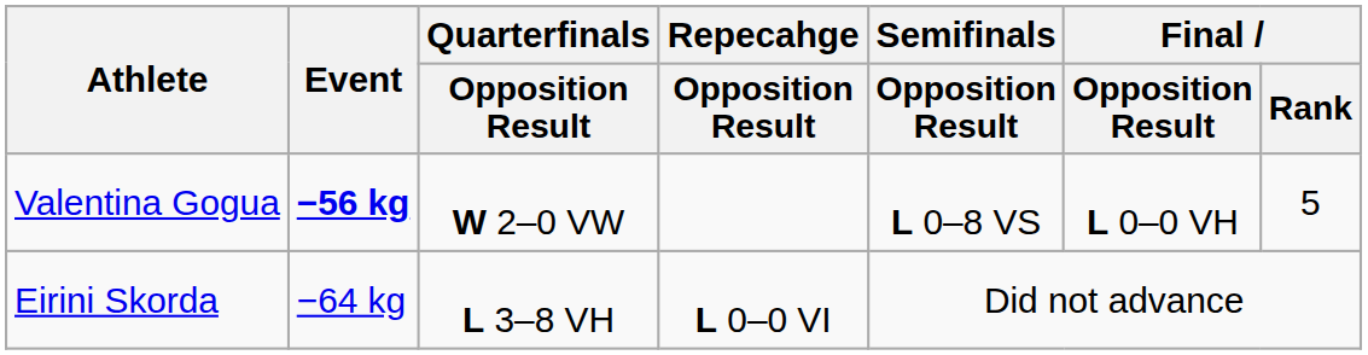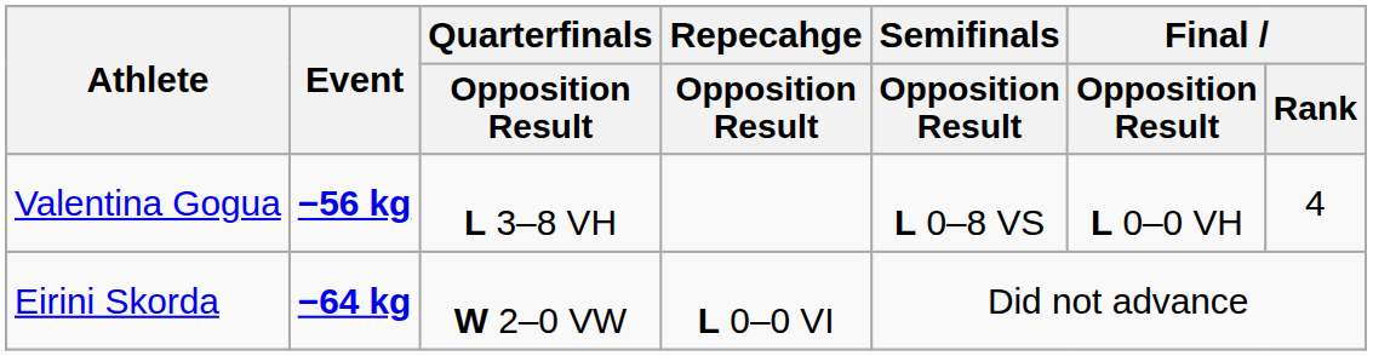Valentina Gogua | Quarterfinals / Opposition Result: W 2–0 VW -> L 3–8 VH
Valentina Gogua | Final / Rank: 5 -> 4
Eirini Skorda | Event: normal -> bold
Eirini Skorda | Quarterfinals / Opposition Result: L 3–8 VH -> W 2–0 VW
